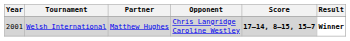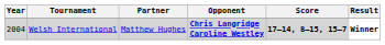Welsh International | Year: 2001 -> 2004
Welsh International | Opponent: normal -> bold
